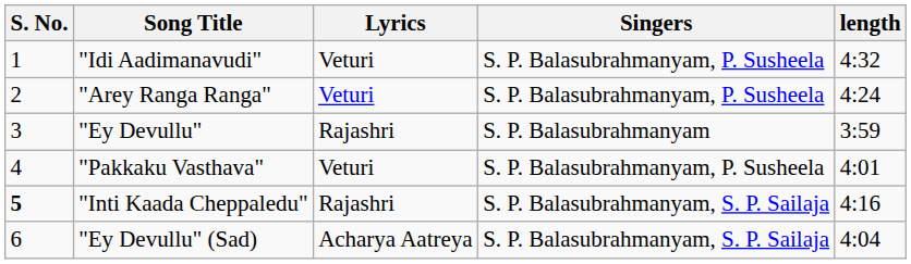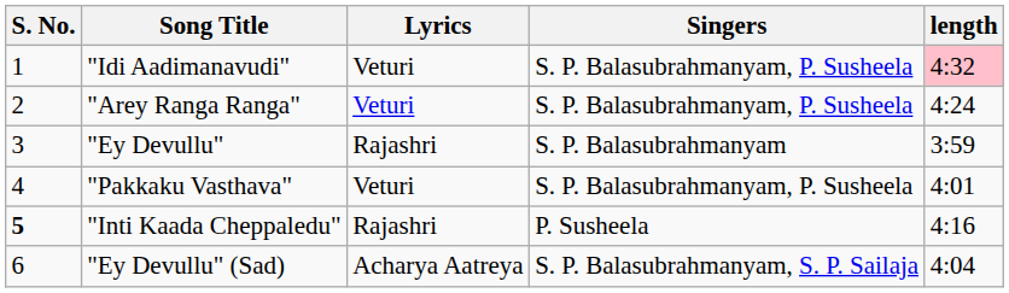"Idi Aadimanavudi" | length: no background -> pink background
"Inti Kaada Cheppaledu" | Singers: S. P. Balasubrahmanyam, S. P. Sailaja -> P. Susheela
